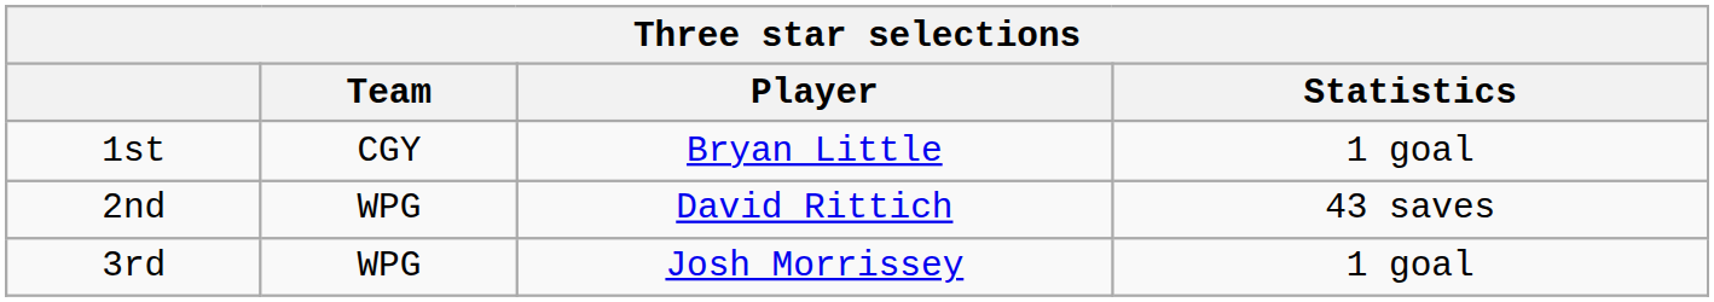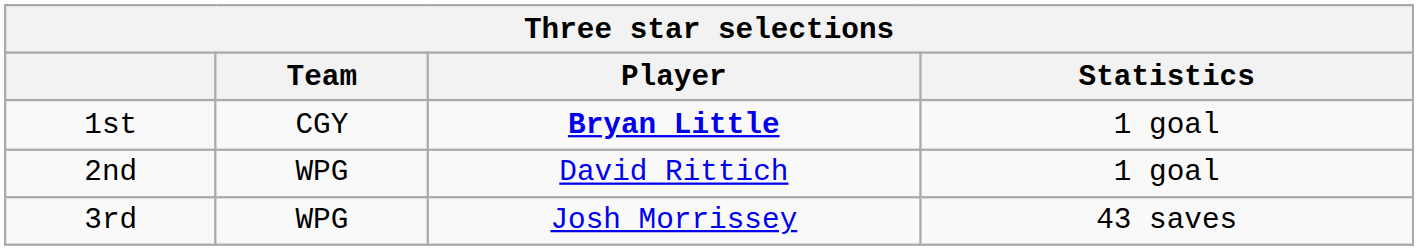1st | Player: normal -> bold
2nd | Statistics: 43 saves -> 1 goal
3rd | Statistics: 1 goal -> 43 saves
